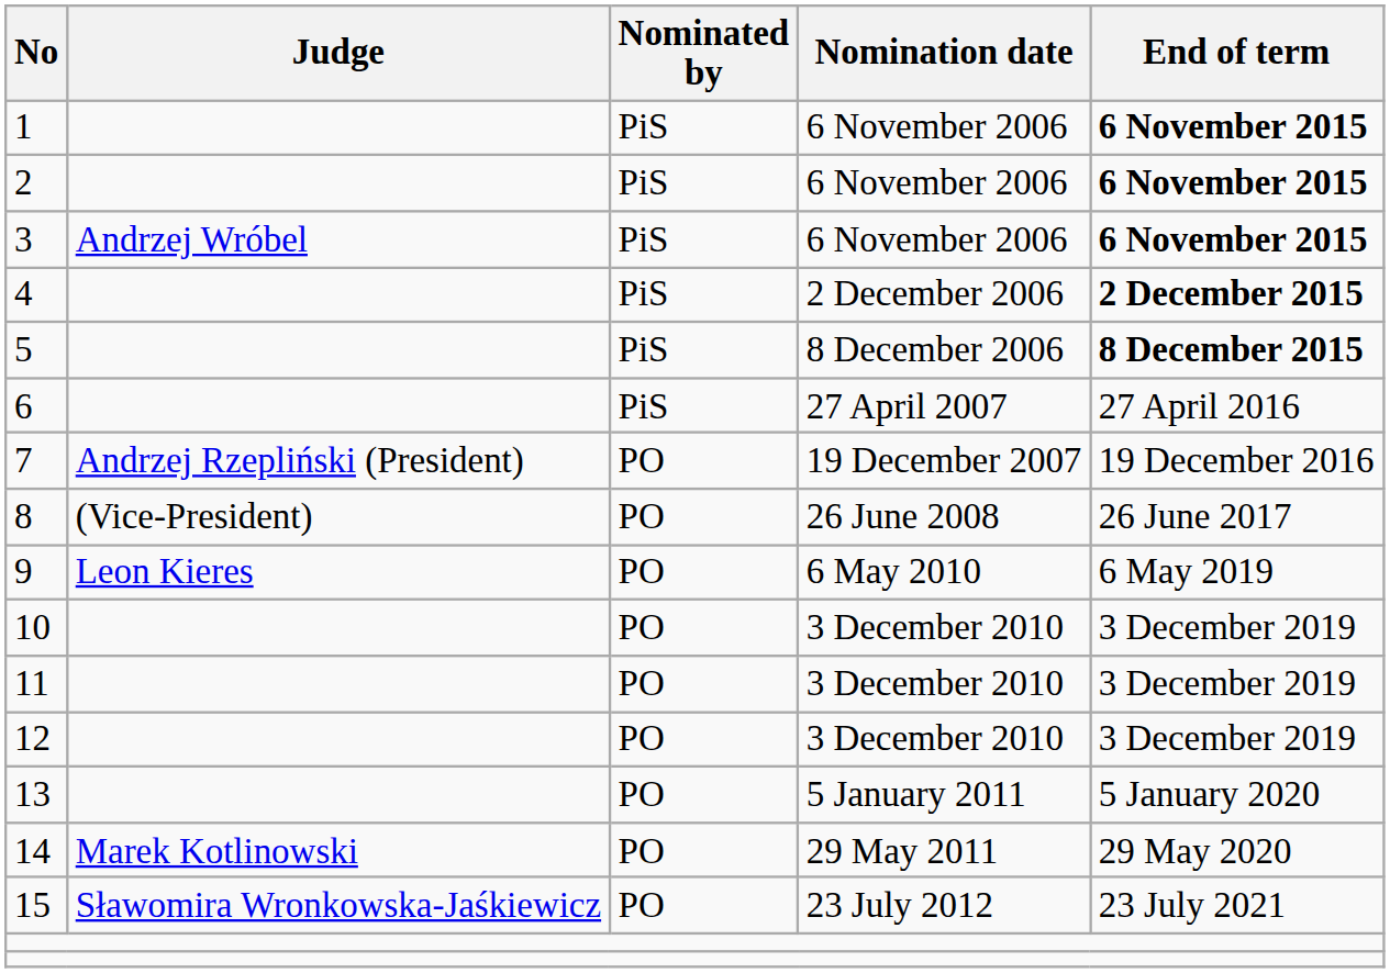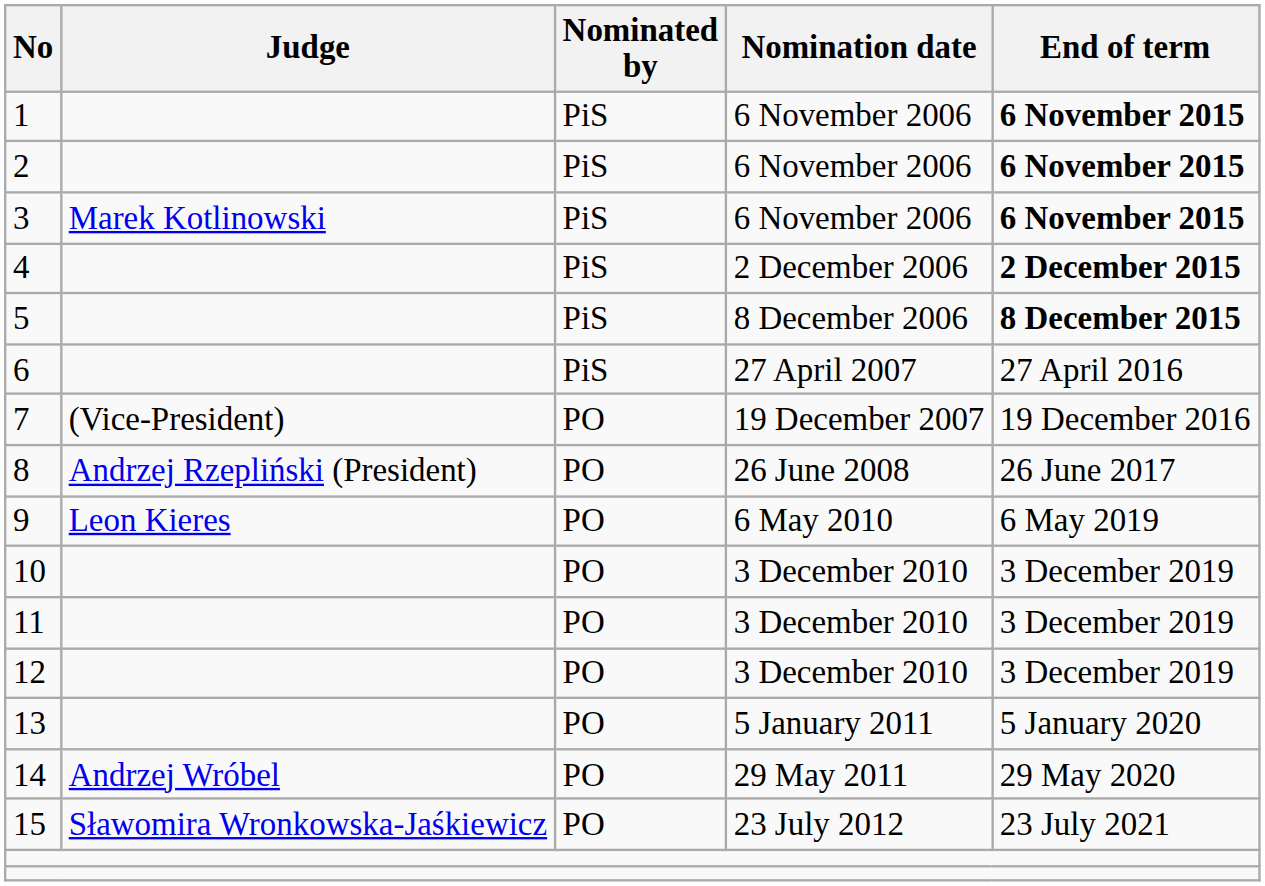3 | Judge: Andrzej Wróbel -> Marek Kotlinowski
7 | Judge: Andrzej Rzepliński (President) -> (Vice-President)
8 | Judge: (Vice-President) -> Andrzej Rzepliński (President)
14 | Judge: Marek Kotlinowski -> Andrzej Wróbel
